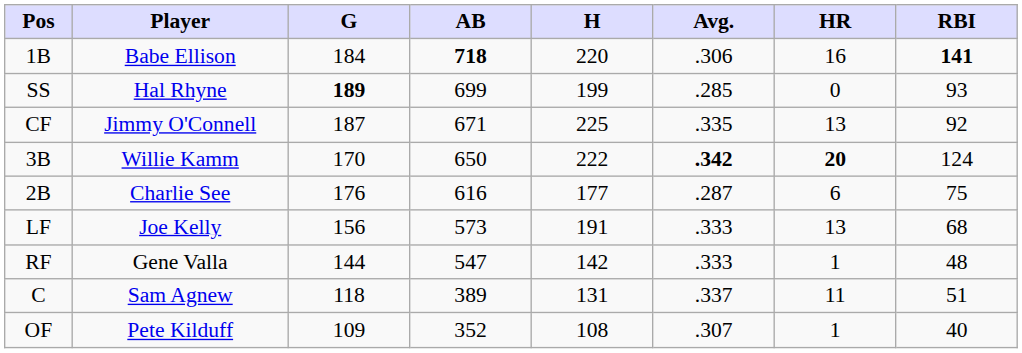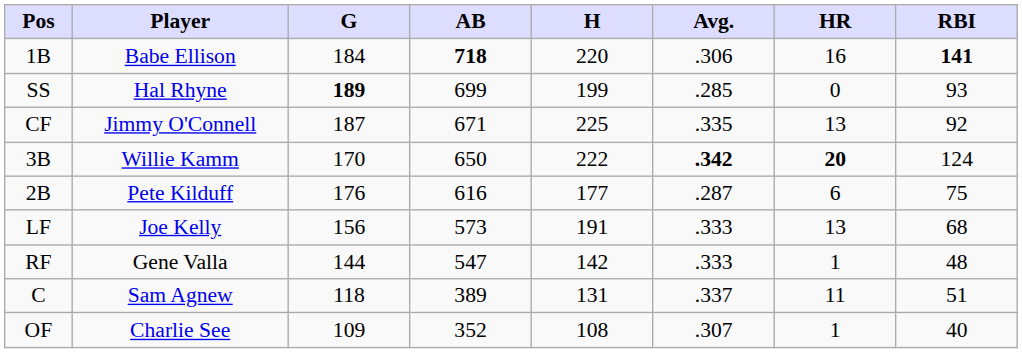2B | Player: Charlie See -> Pete Kilduff
OF | Player: Pete Kilduff -> Charlie See
